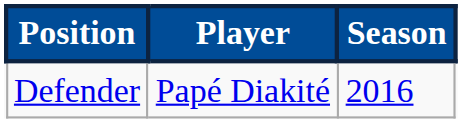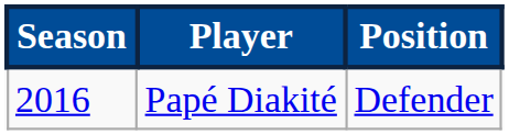columns swapped: Season <-> Position
